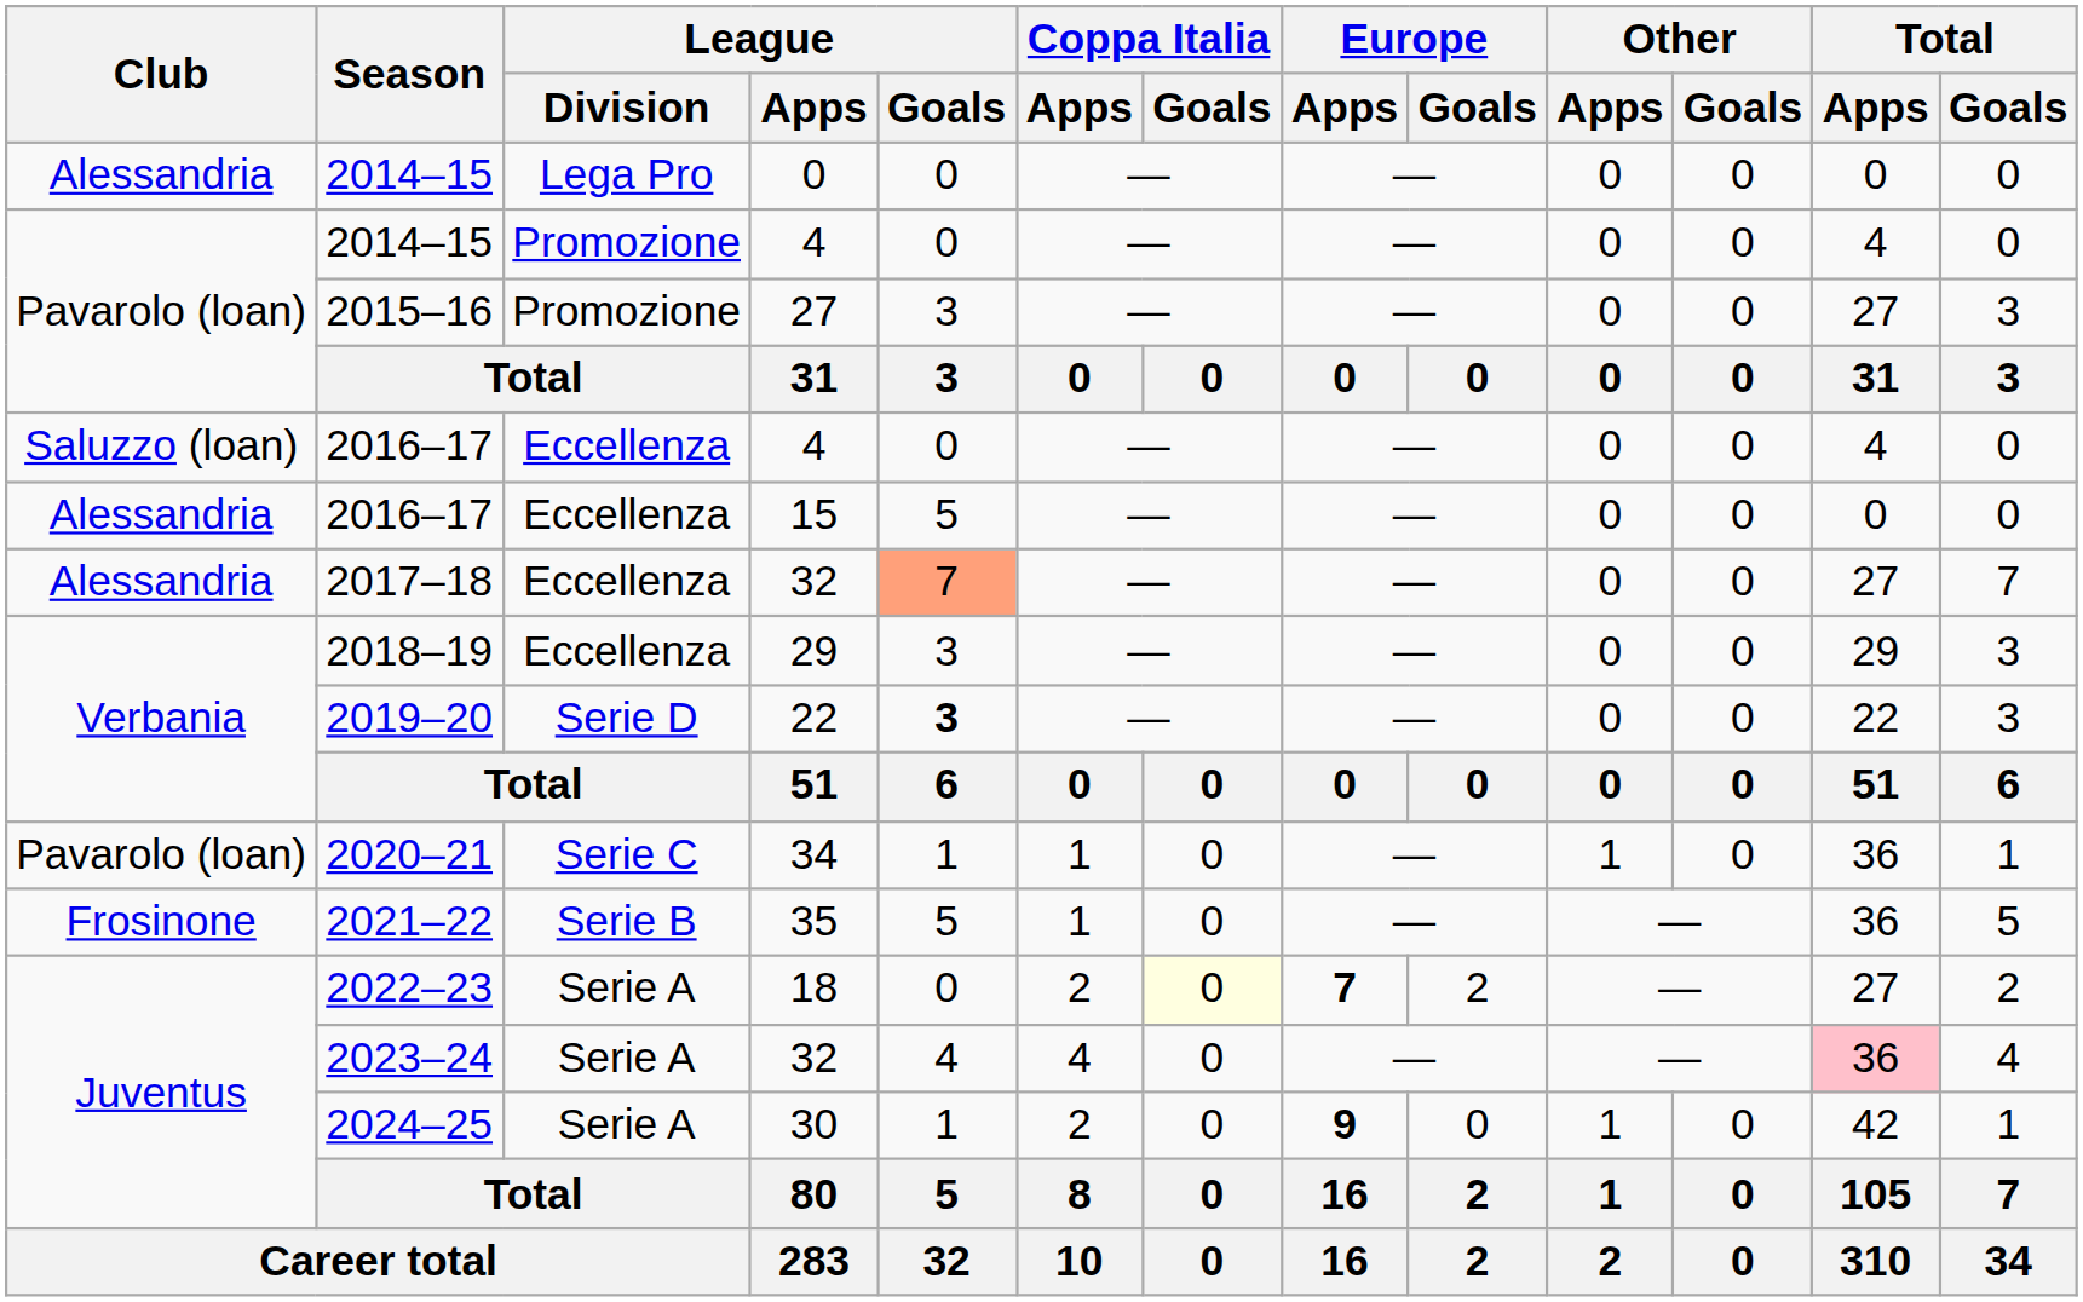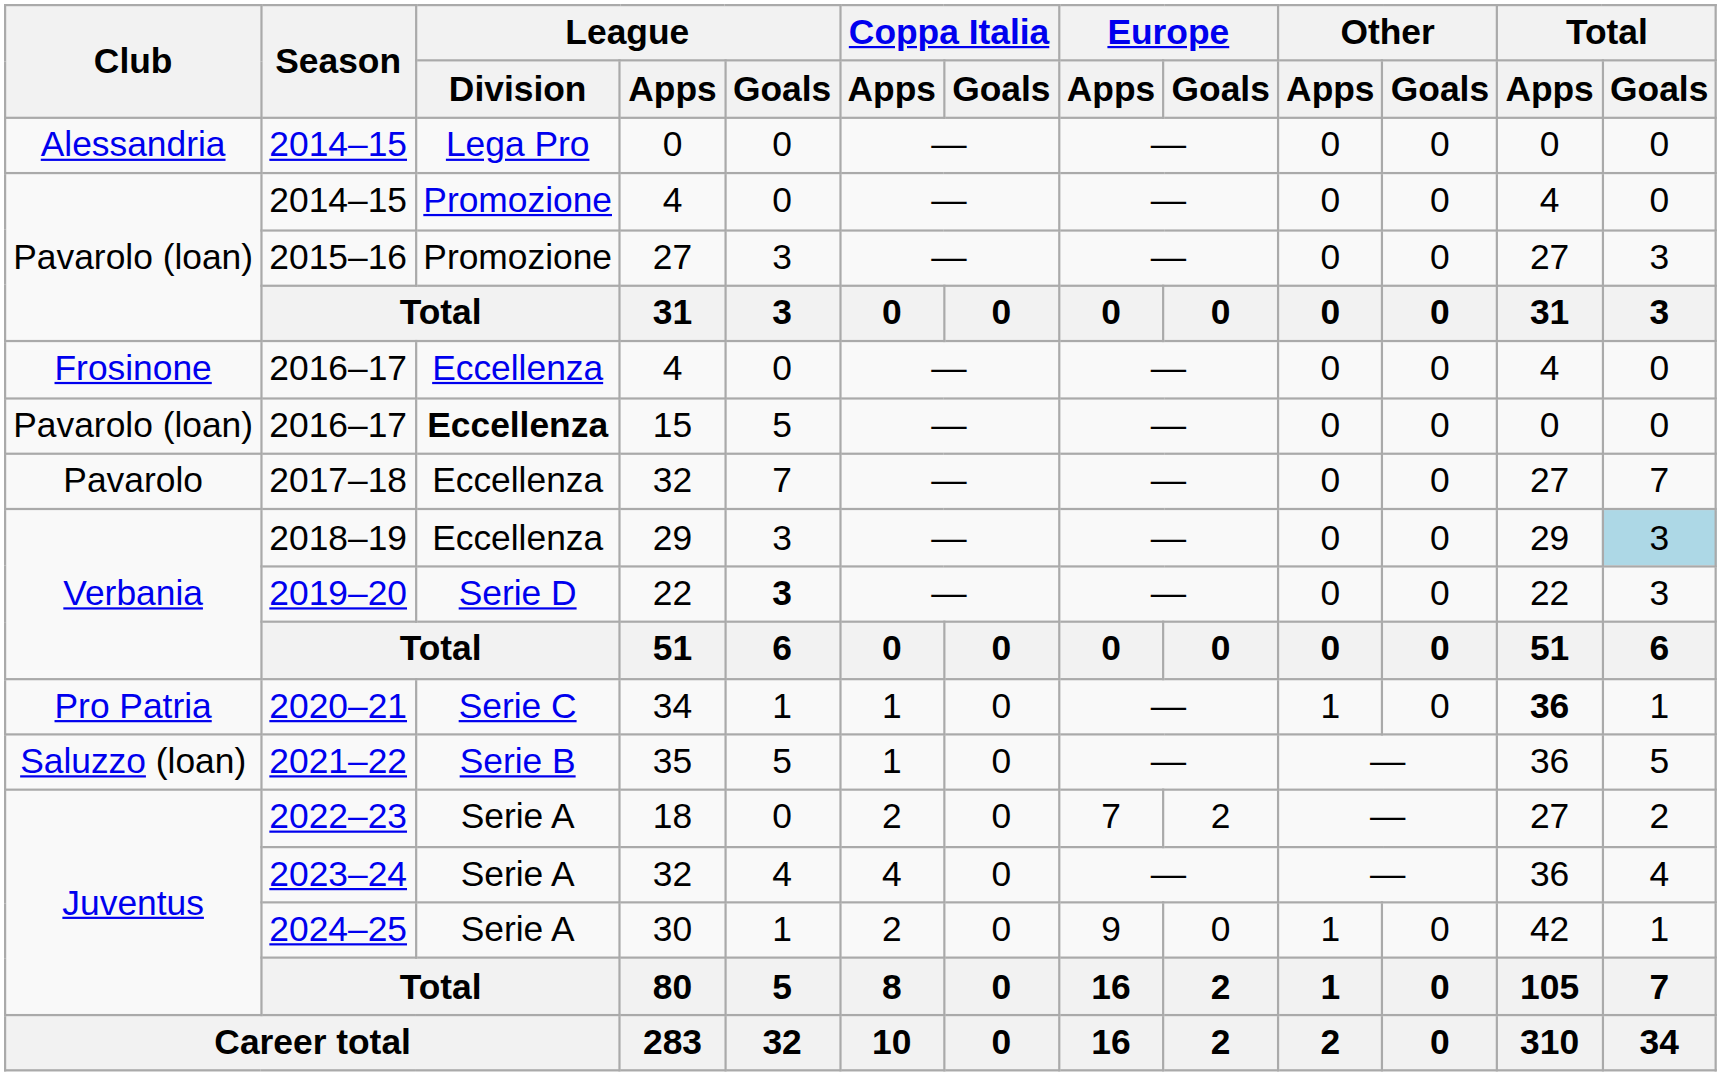2016–17 / 4 | Club: Saluzzo (loan) -> Frosinone
2016–17 / 15 | Club: Alessandria -> Pavarolo (loan)
2016–17 / 15 | League / Division: normal -> bold
2017–18 | Club: Alessandria -> Pavarolo
2017–18 | League / Goals: lightsalmon background -> no background
2018–19 | Total / Goals: no background -> lightblue background
2020–21 | Club: Pavarolo (loan) -> Pro Patria
2020–21 | Total / Apps: normal -> bold
2021–22 | Club: Frosinone -> Saluzzo (loan)
2022–23 | Coppa Italia / Goals: lightyellow background -> no background
2022–23 | Europe / Apps: bold -> normal
2023–24 | Total / Apps: pink background -> no background
2024–25 | Europe / Apps: bold -> normal
